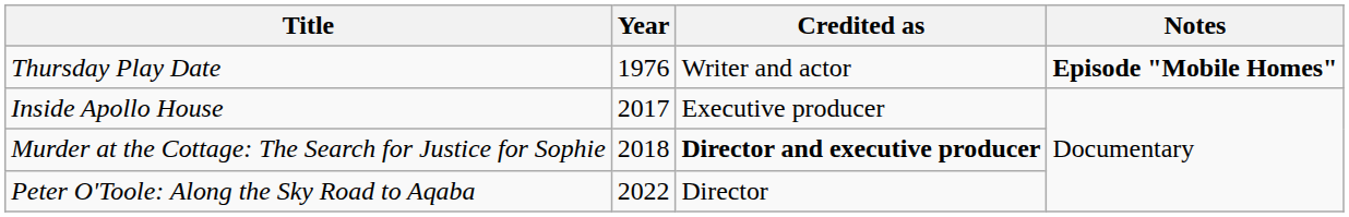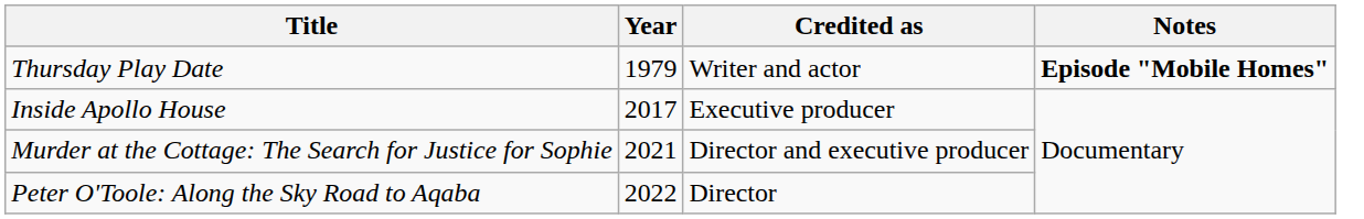Thursday Play Date | Year: 1976 -> 1979
Murder at the Cottage: The Search for Justice for Sophie | Year: 2018 -> 2021
Murder at the Cottage: The Search for Justice for Sophie | Credited as: bold -> normal
